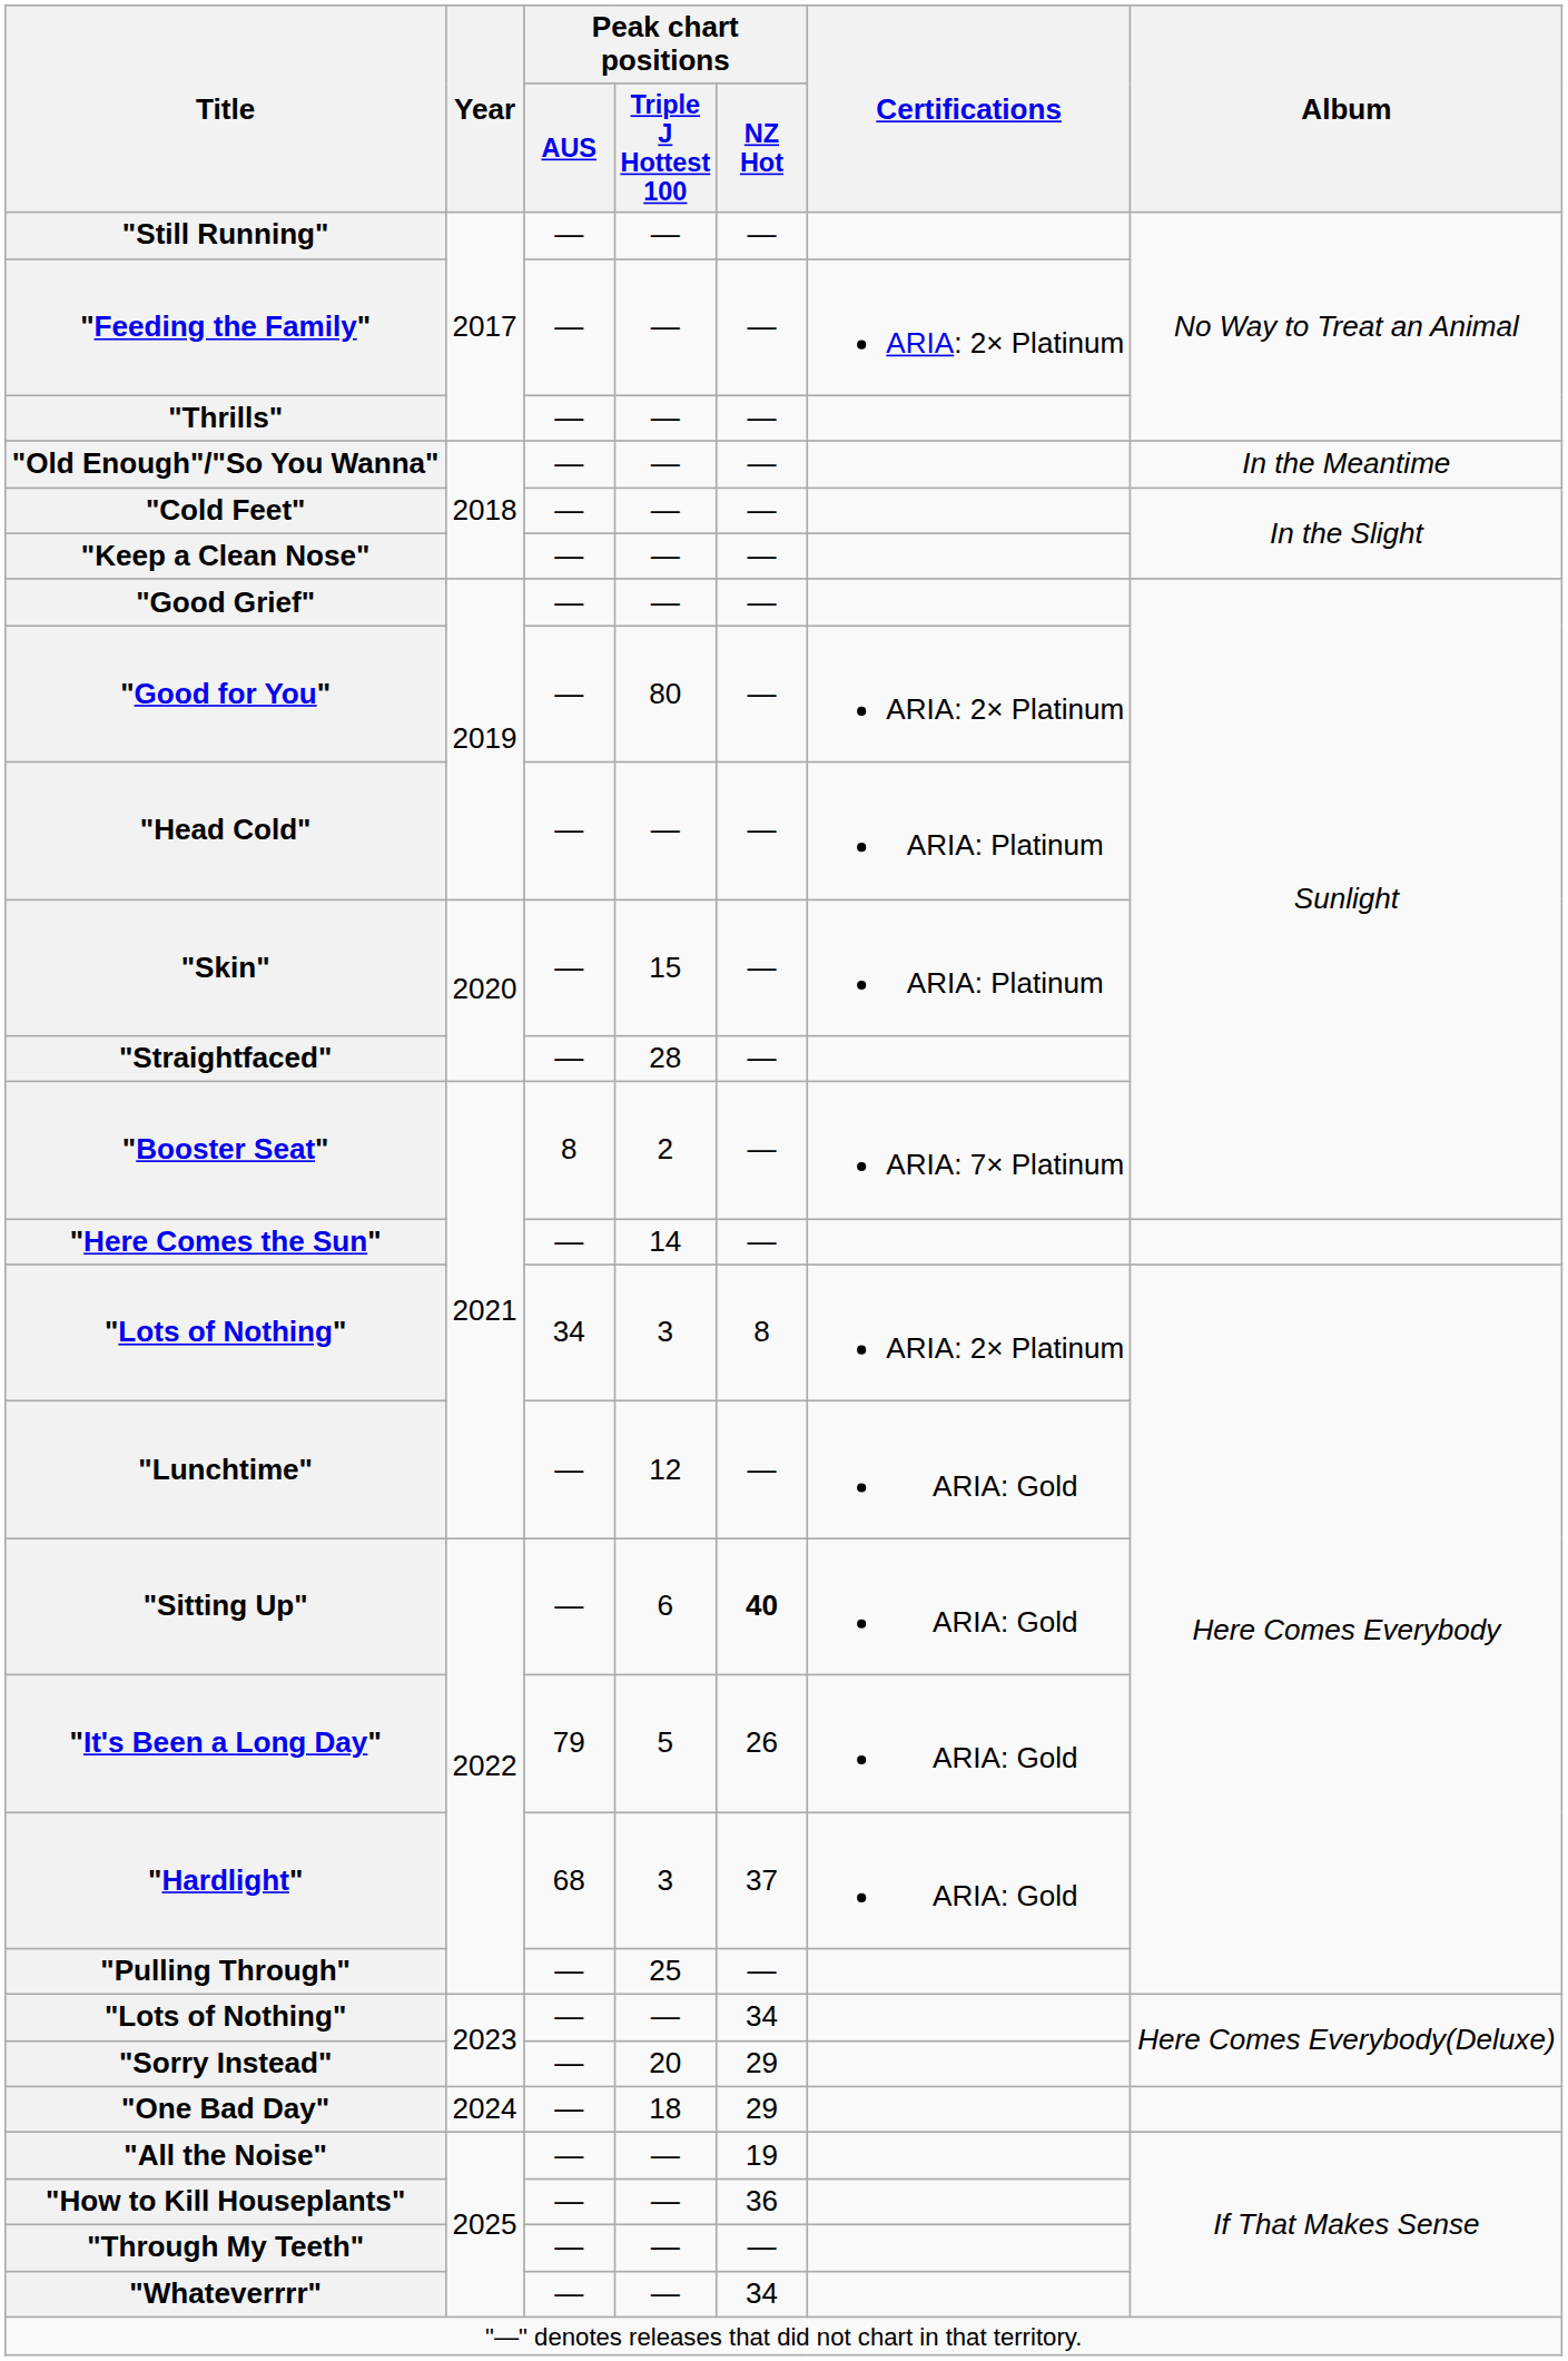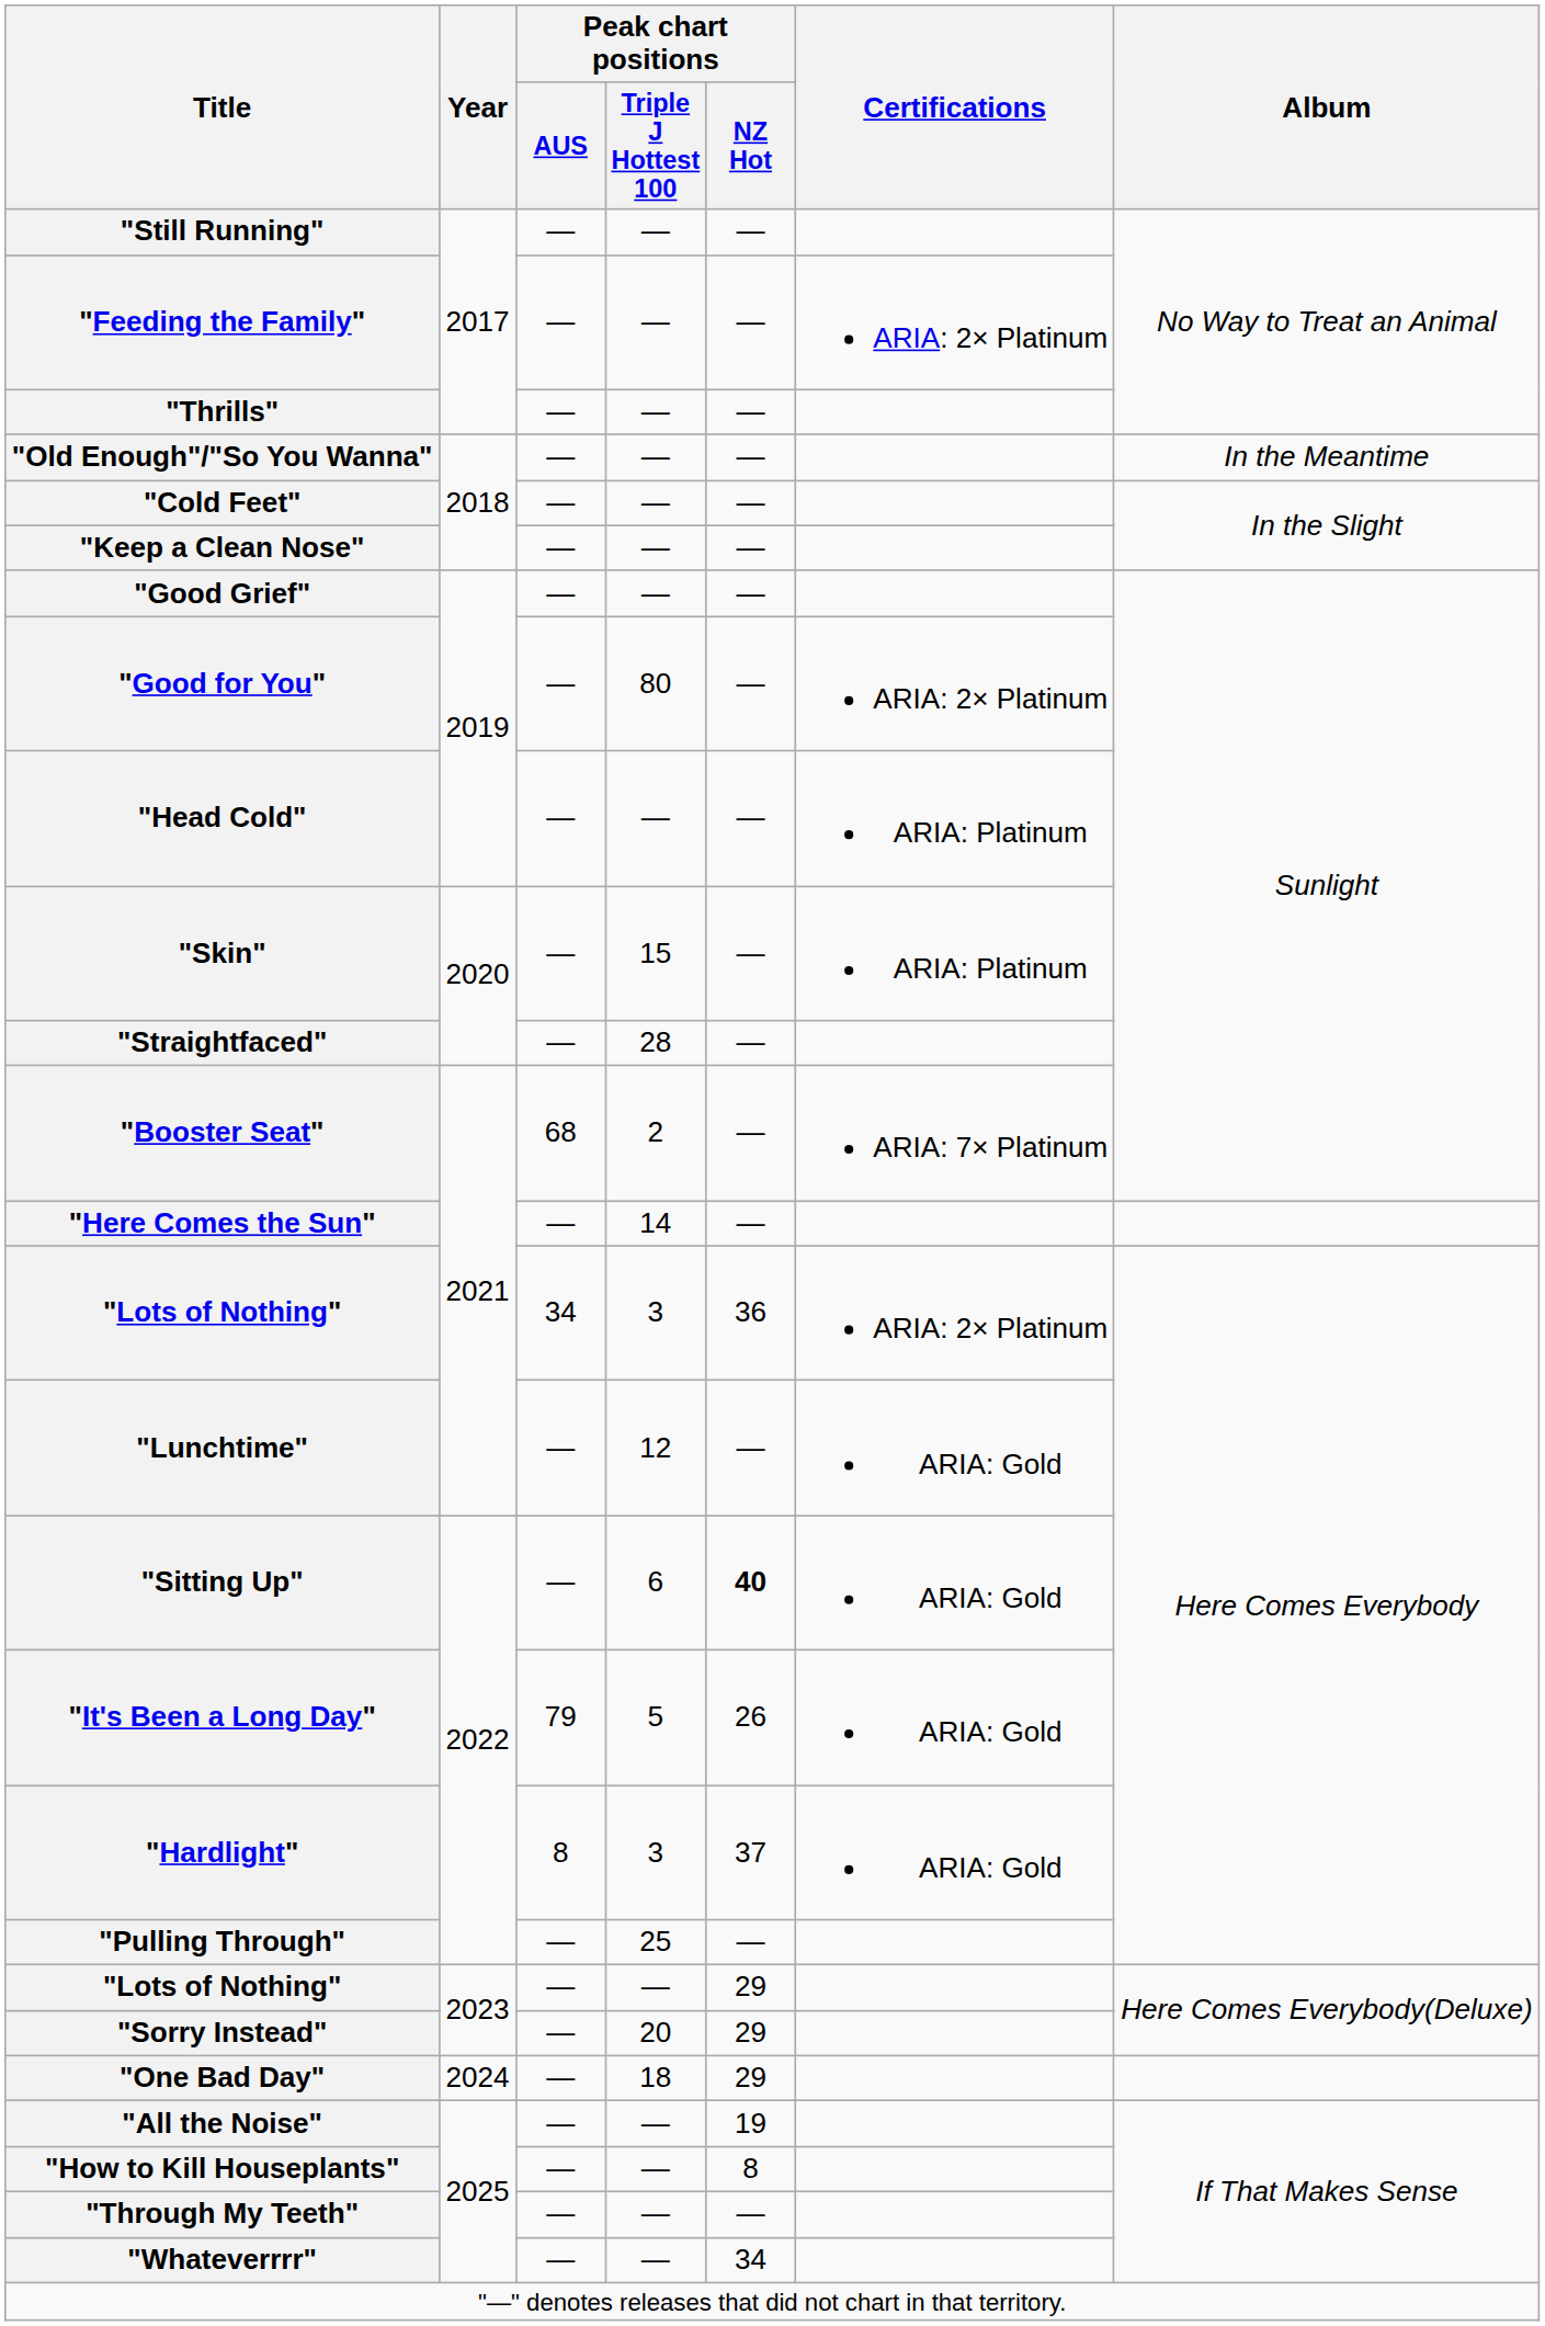"Booster Seat" | Peak chart positions / AUS: 8 -> 68
"Lots of Nothing" / 3 | Peak chart positions / NZ Hot: 8 -> 36
"Hardlight" | Peak chart positions / AUS: 68 -> 8
"Lots of Nothing" / — | Peak chart positions / NZ Hot: 34 -> 29
"How to Kill Houseplants" | Peak chart positions / NZ Hot: 36 -> 8
